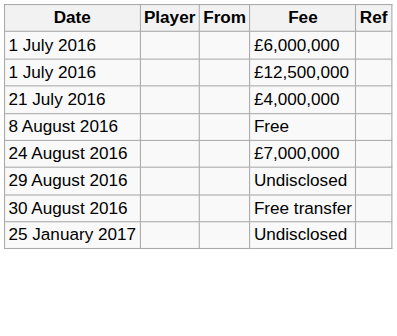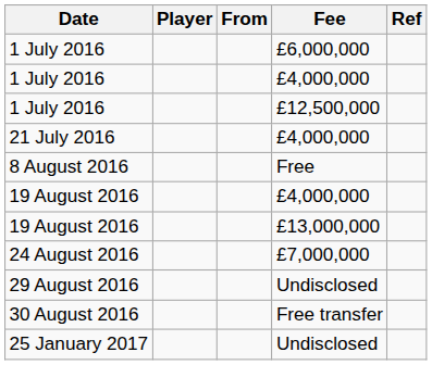+ row: 1 July 2016 | £4,000,000
+ row: 19 August 2016 | £4,000,000
+ row: 19 August 2016 | £13,000,000
